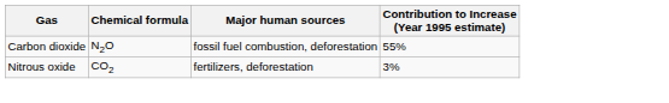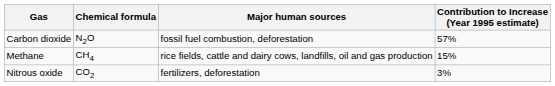Carbon dioxide | Contribution to Increase (Year 1995 estimate): 55% -> 57%
+ row: Methane | CH4 | rice fields, cattle and dairy cows, landfills, oil and gas production | 15%
